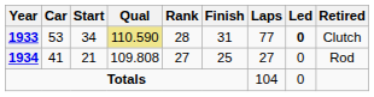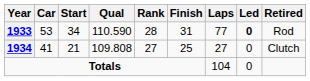1933 | Qual: khaki background -> no background
1933 | Retired: Clutch -> Rod
1934 | Retired: Rod -> Clutch
